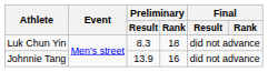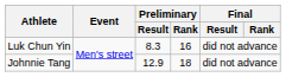Luk Chun Yin | Preliminary / Rank: 18 -> 16
Johnnie Tang | Preliminary / Result: 13.9 -> 12.9
Johnnie Tang | Preliminary / Rank: 16 -> 18
